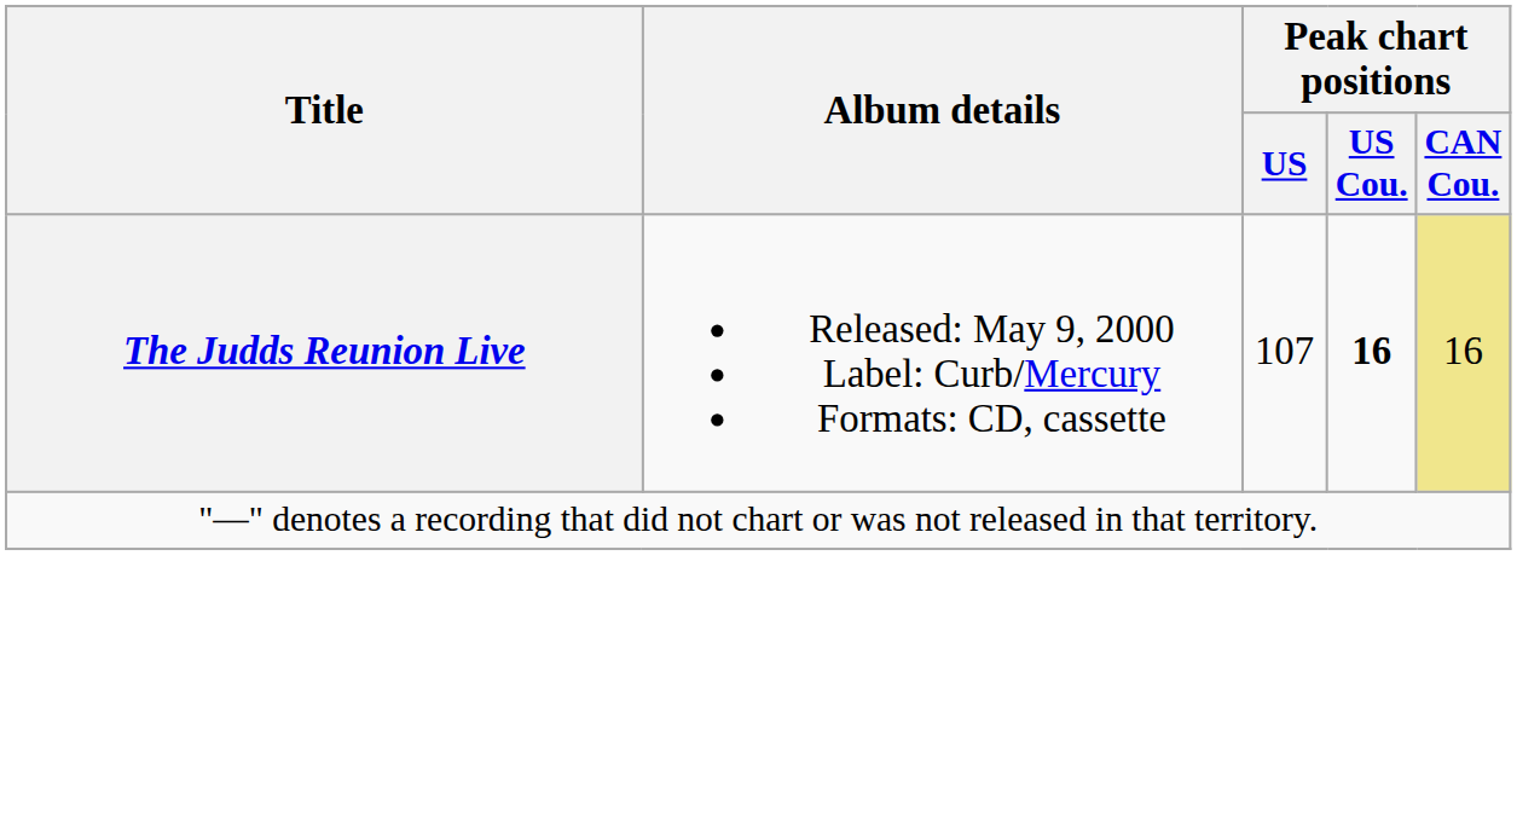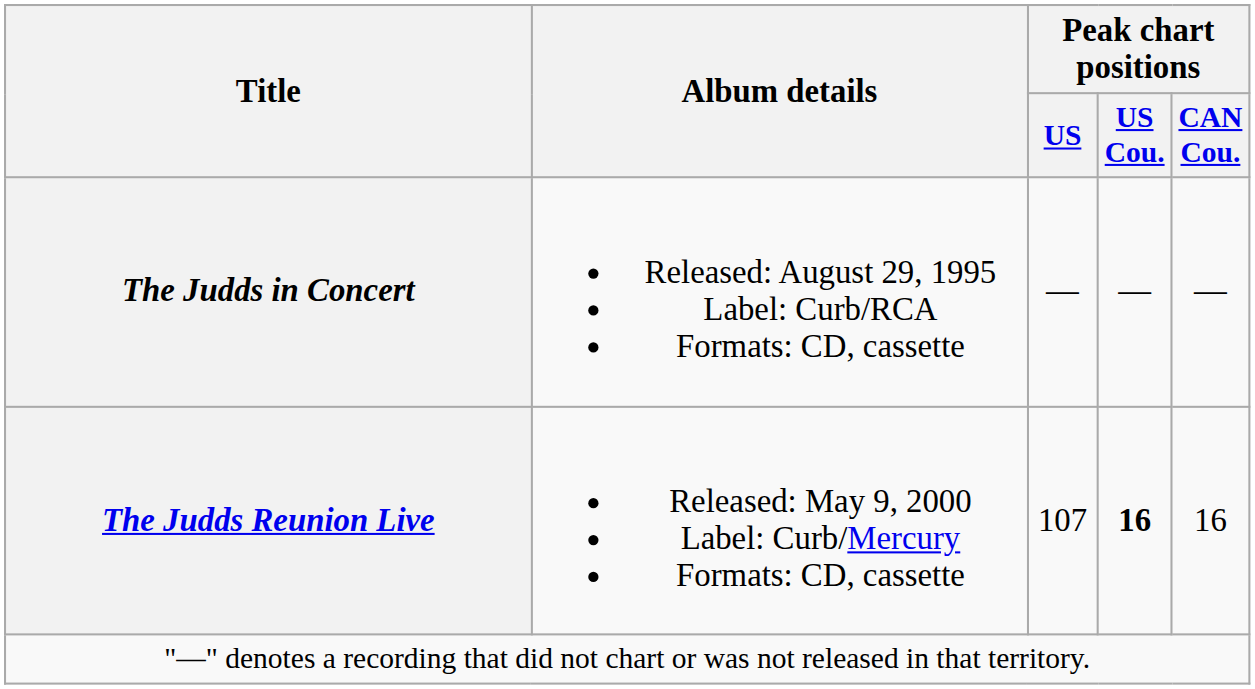+ row: The Judds in Concert | Released: August 29, 1995 Label: Curb/RCA Formats: CD, cassette | — | — | —
The Judds Reunion Live | Peak chart positions / CAN Cou.: khaki background -> no background
